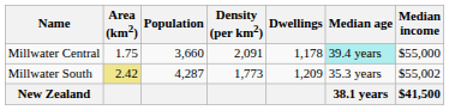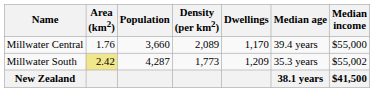Millwater Central | Area (km2): 1.75 -> 1.76
Millwater Central | Density (per km2): 2,091 -> 2,089
Millwater Central | Dwellings: 1,178 -> 1,170
Millwater Central | Median age: paleturquoise background -> no background
